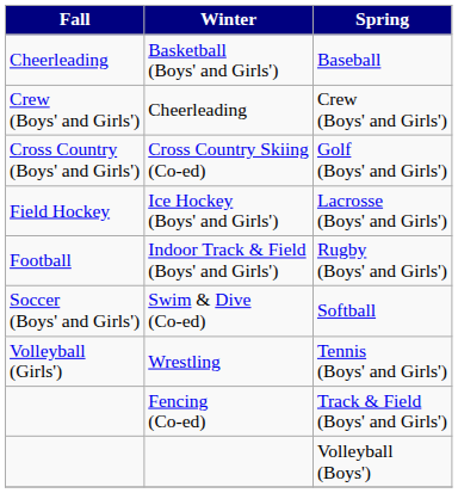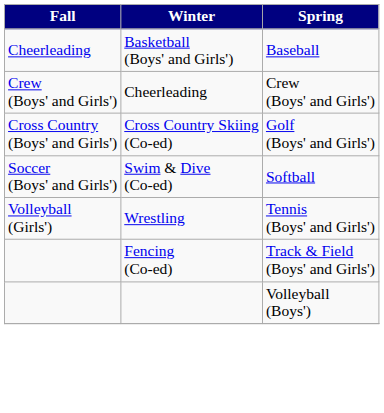- row: Field Hockey | Ice Hockey (Boys' and Girls') | Lacrosse (Boys' and Girls')
- row: Football | Indoor Track & Field (Boys' and Girls') | Rugby (Boys' and Girls')
